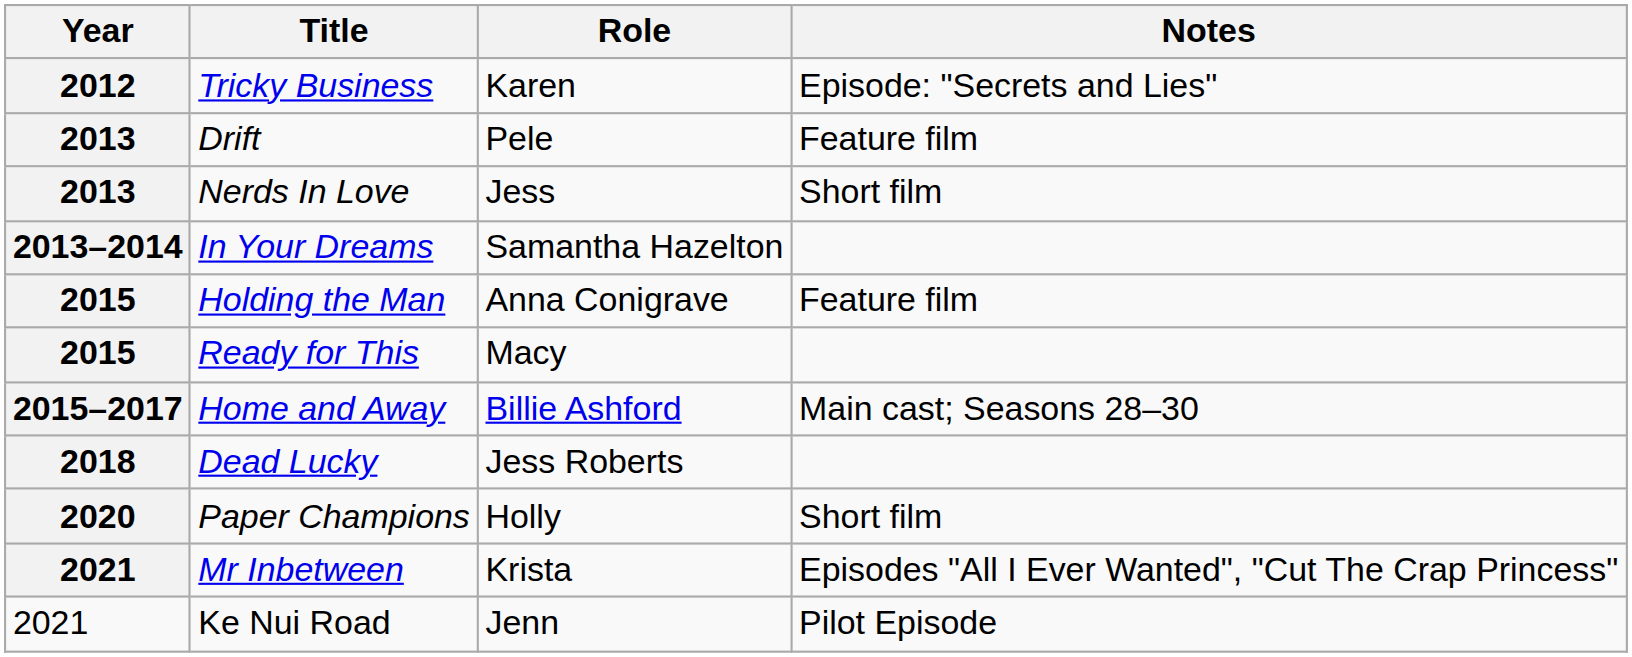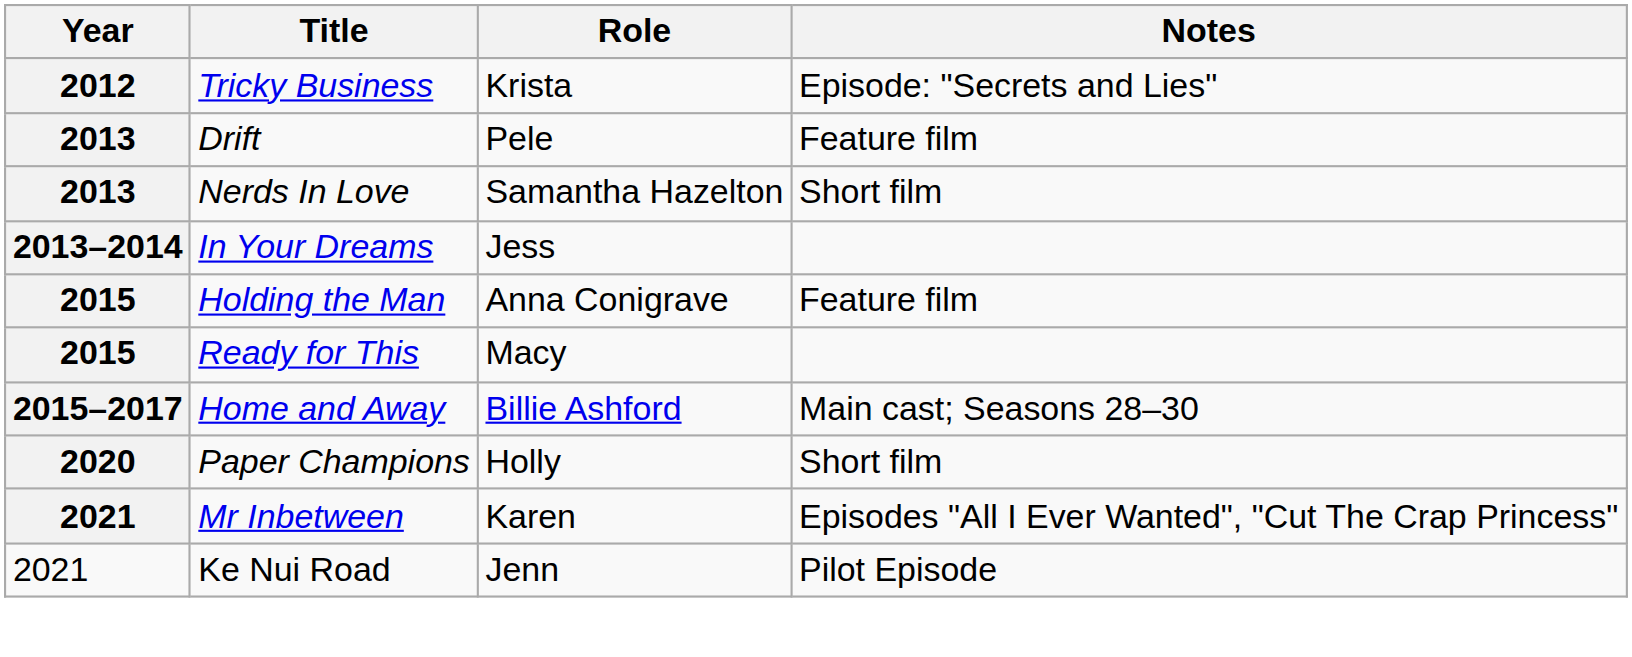Tricky Business | Role: Karen -> Krista
Nerds In Love | Role: Jess -> Samantha Hazelton
In Your Dreams | Role: Samantha Hazelton -> Jess
- row: 2018 | Dead Lucky | Jess Roberts
Mr Inbetween | Role: Krista -> Karen
